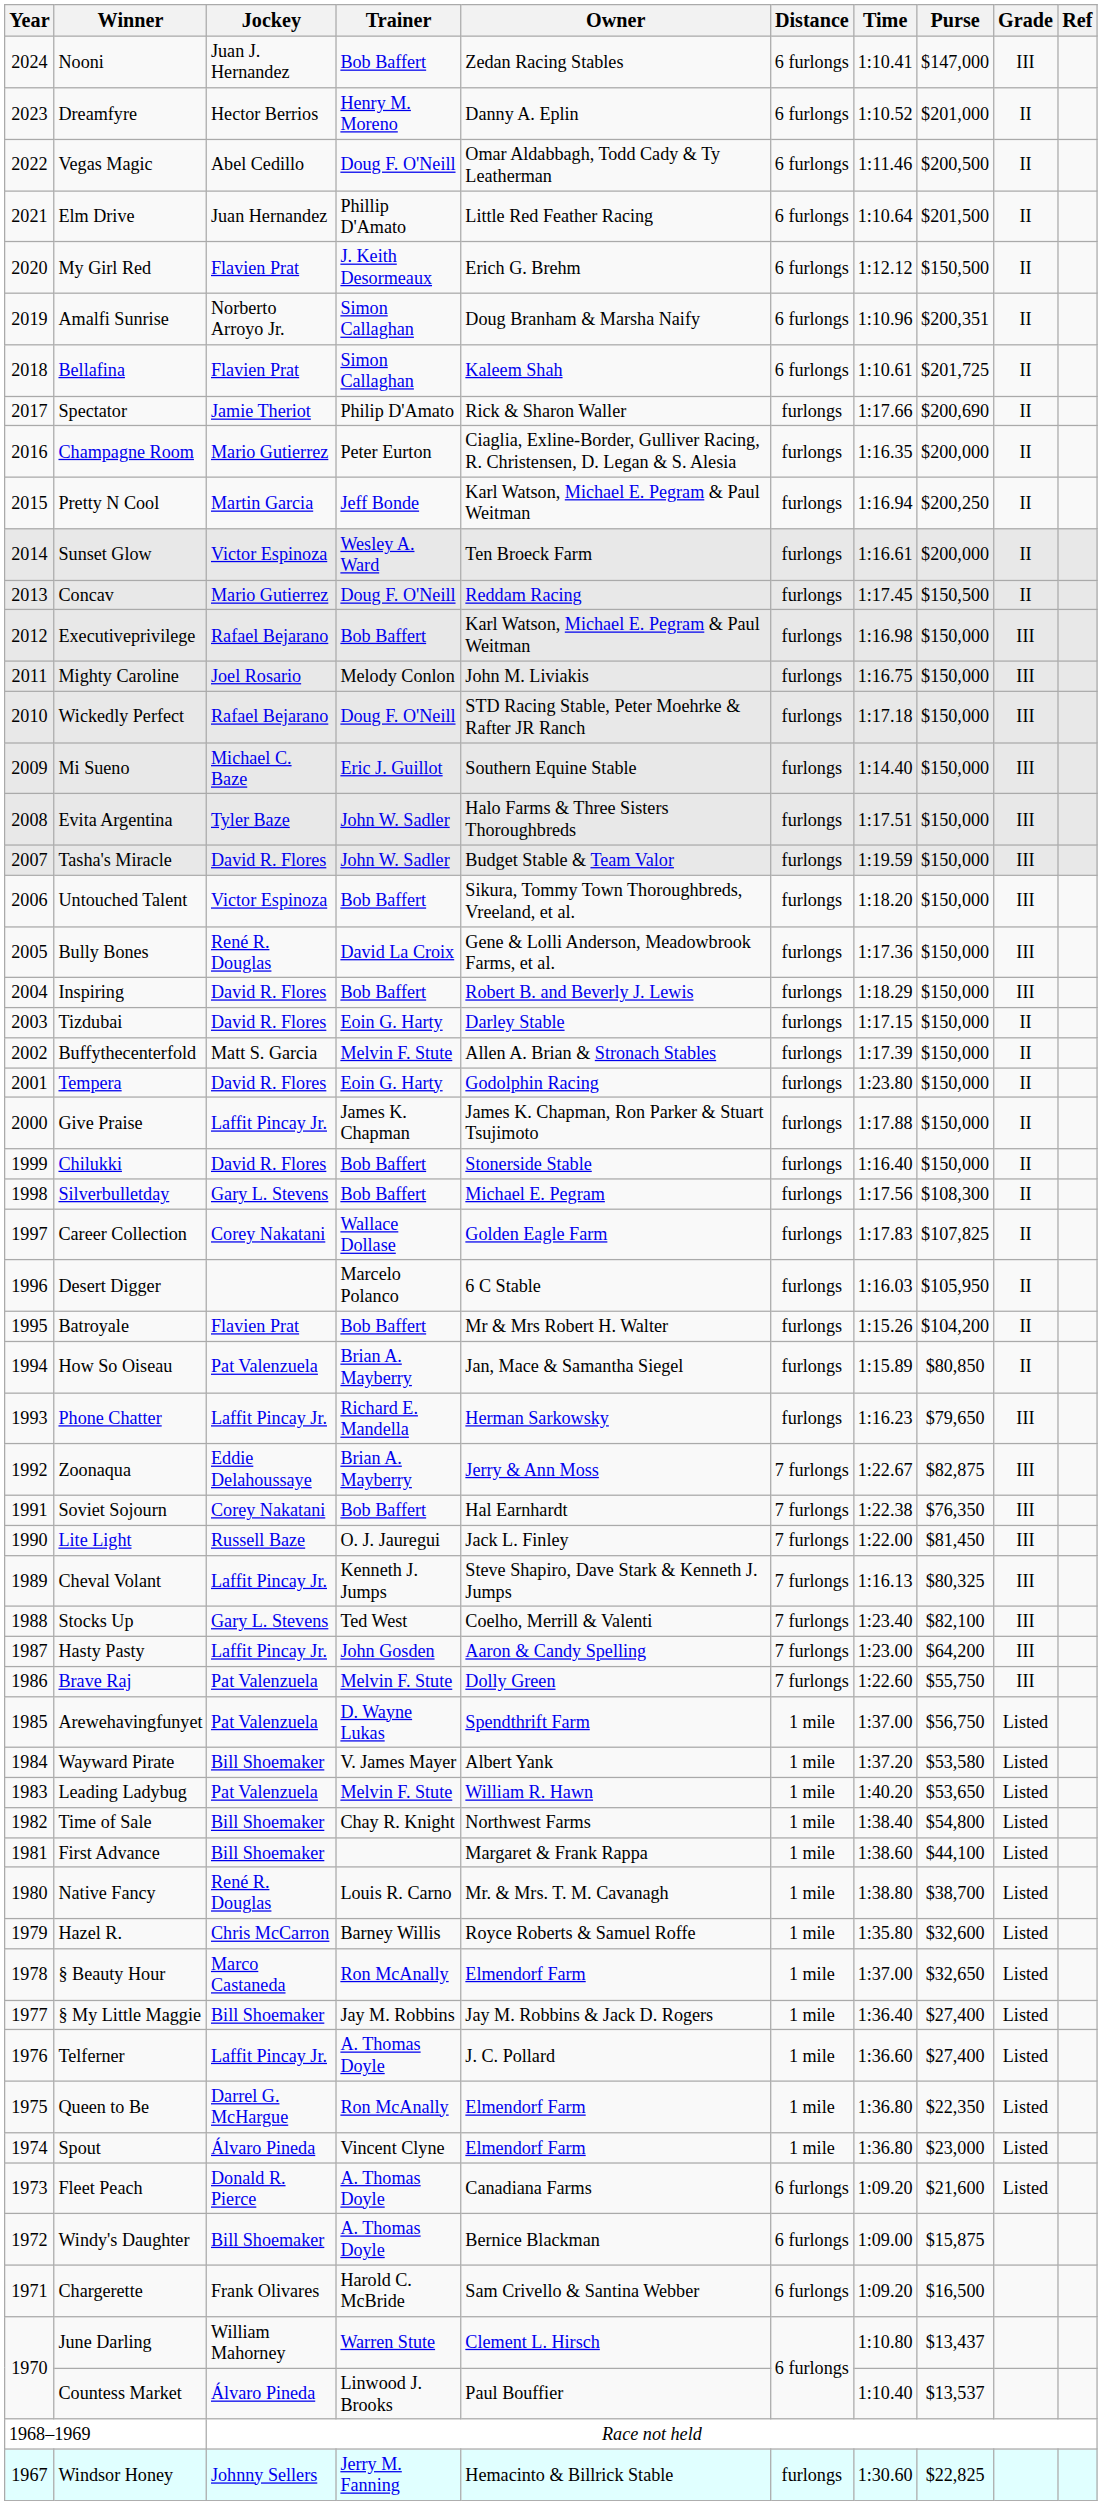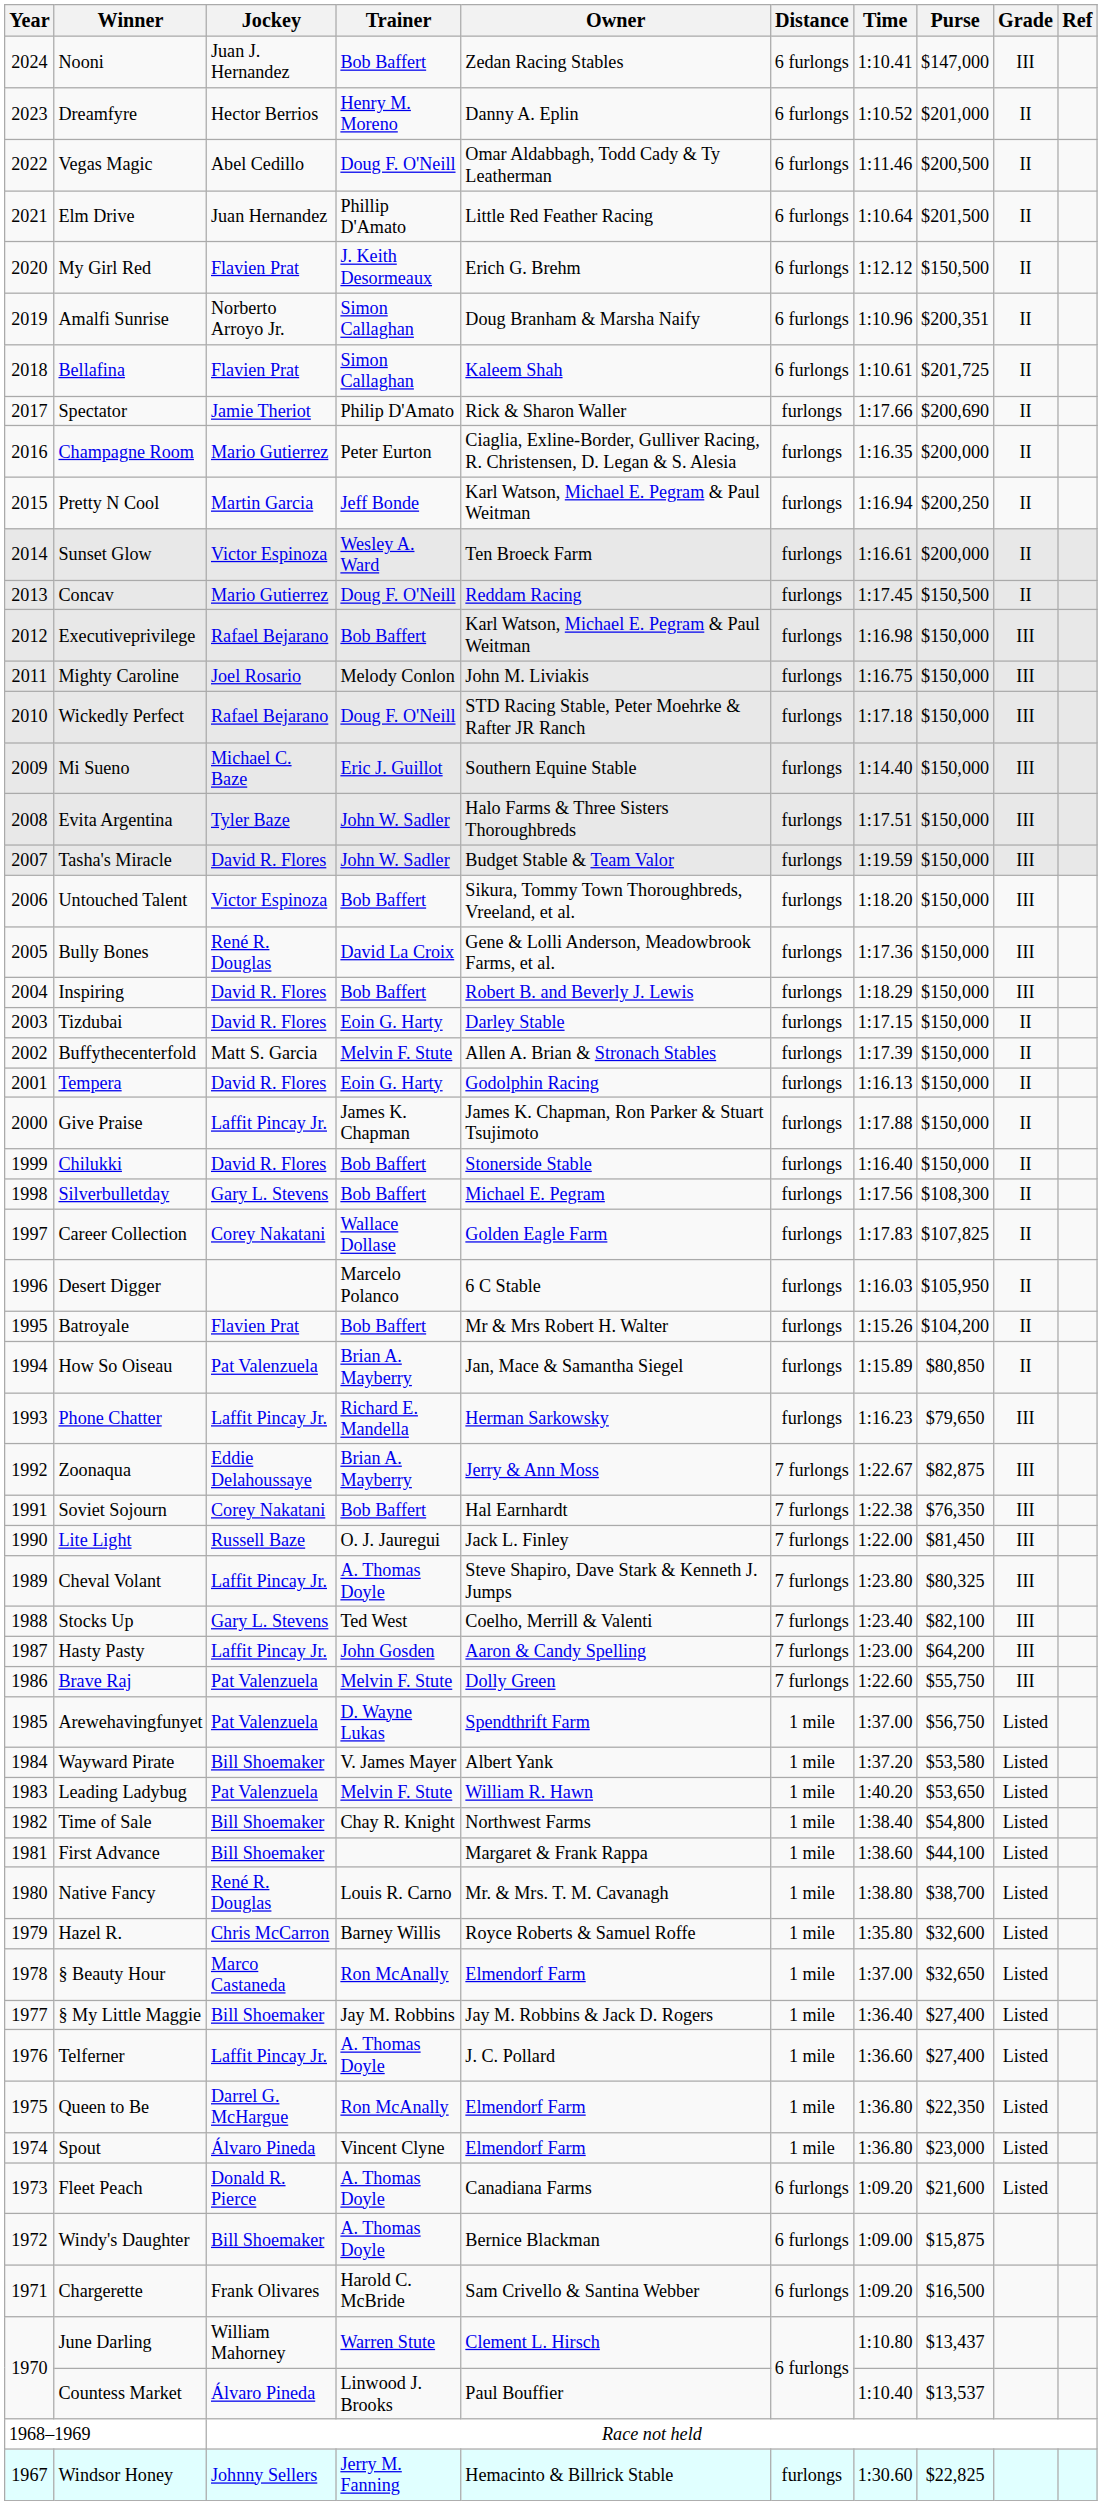Tempera | Time: 1:23.80 -> 1:16.13
Cheval Volant | Trainer: Kenneth J. Jumps -> A. Thomas Doyle
Cheval Volant | Time: 1:16.13 -> 1:23.80
